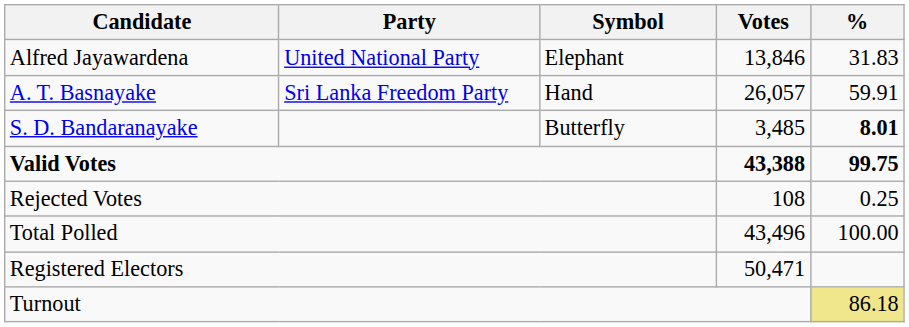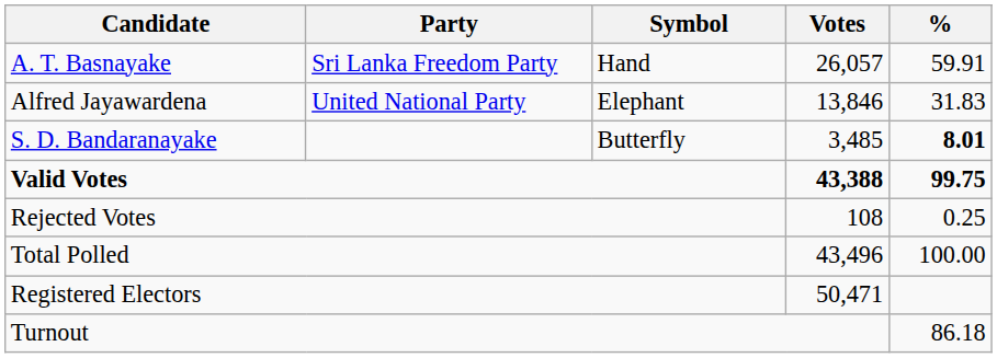rows swapped: A. T. Basnayake <-> Alfred Jayawardena
Turnout | %: khaki background -> no background
